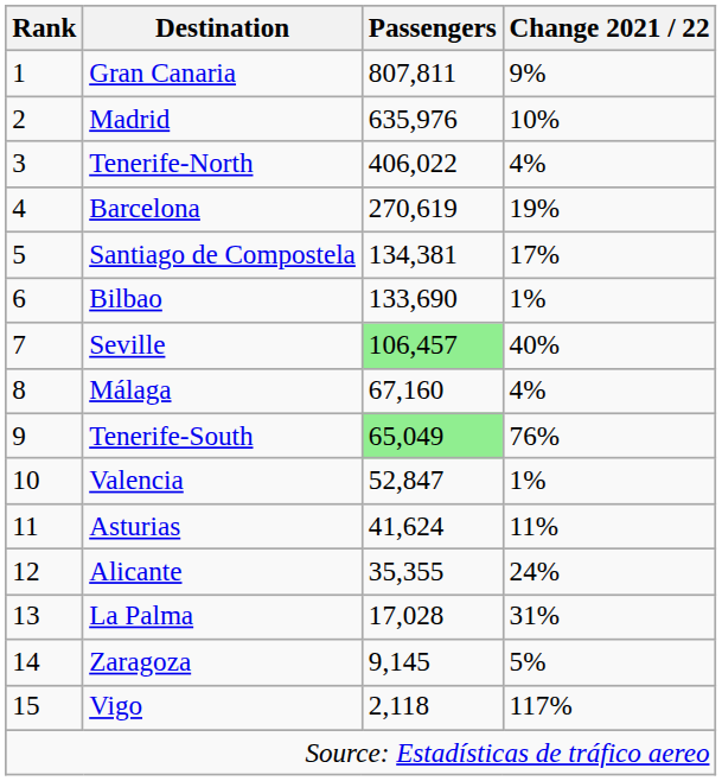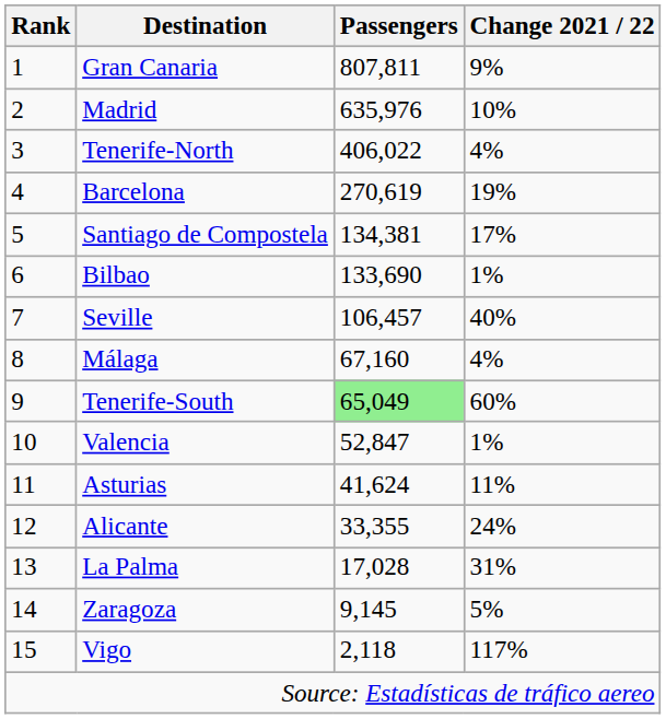Seville | Passengers: lightgreen background -> no background
Tenerife-South | Change 2021 / 22: 76% -> 60%
Alicante | Passengers: 35,355 -> 33,355
